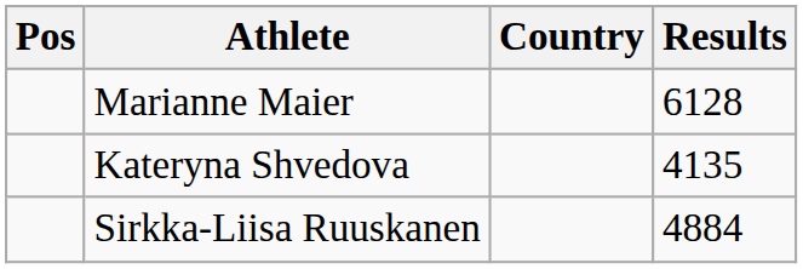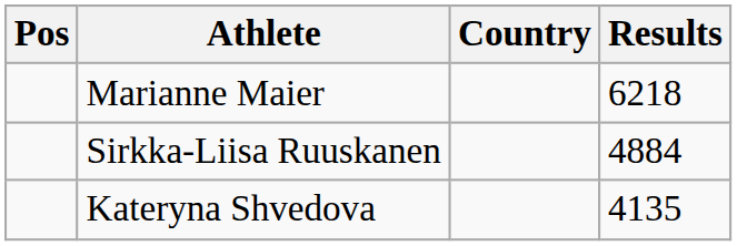Marianne Maier | Results: 6128 -> 6218
rows swapped: Sirkka-Liisa Ruuskanen <-> Kateryna Shvedova
